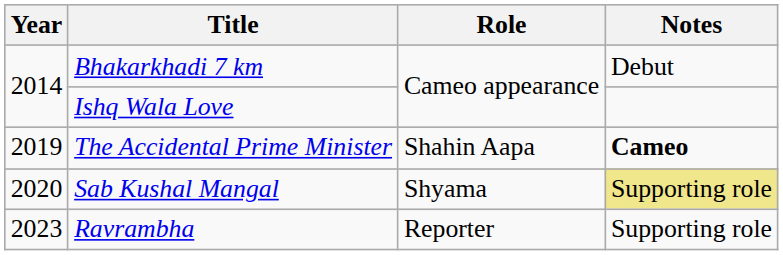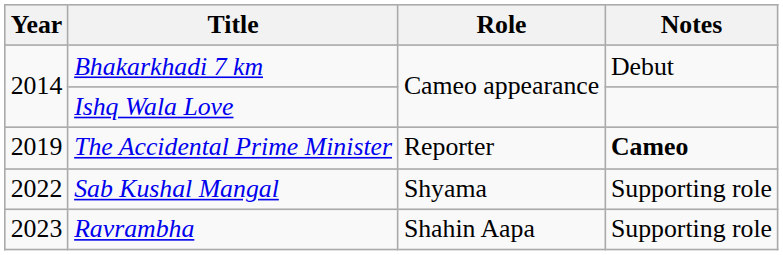The Accidental Prime Minister | Role: Shahin Aapa -> Reporter
Sab Kushal Mangal | Year: 2020 -> 2022
Sab Kushal Mangal | Notes: khaki background -> no background
Ravrambha | Role: Reporter -> Shahin Aapa
